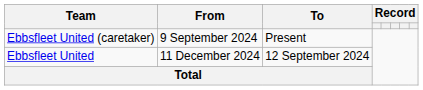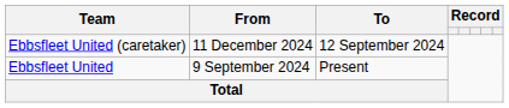Ebbsfleet United (caretaker) | From: 9 September 2024 -> 11 December 2024
Ebbsfleet United (caretaker) | To: Present -> 12 September 2024
Ebbsfleet United | From: 11 December 2024 -> 9 September 2024
Ebbsfleet United | To: 12 September 2024 -> Present
